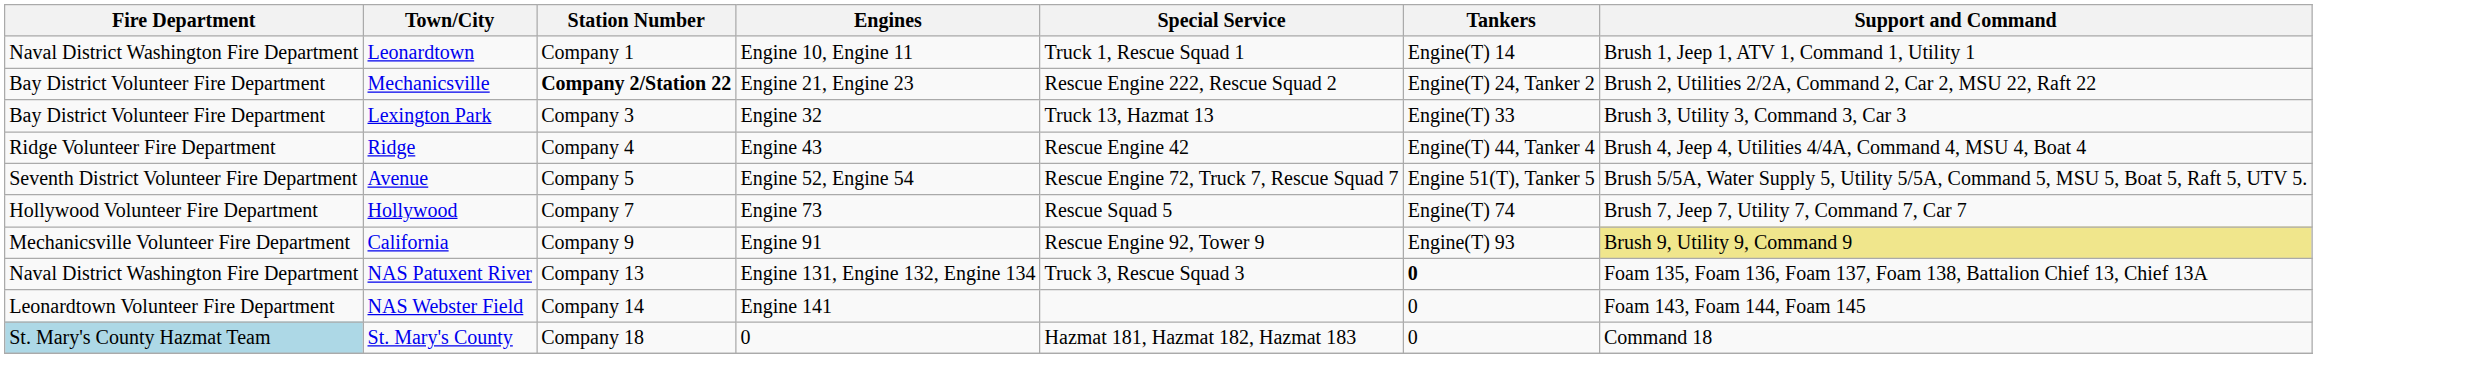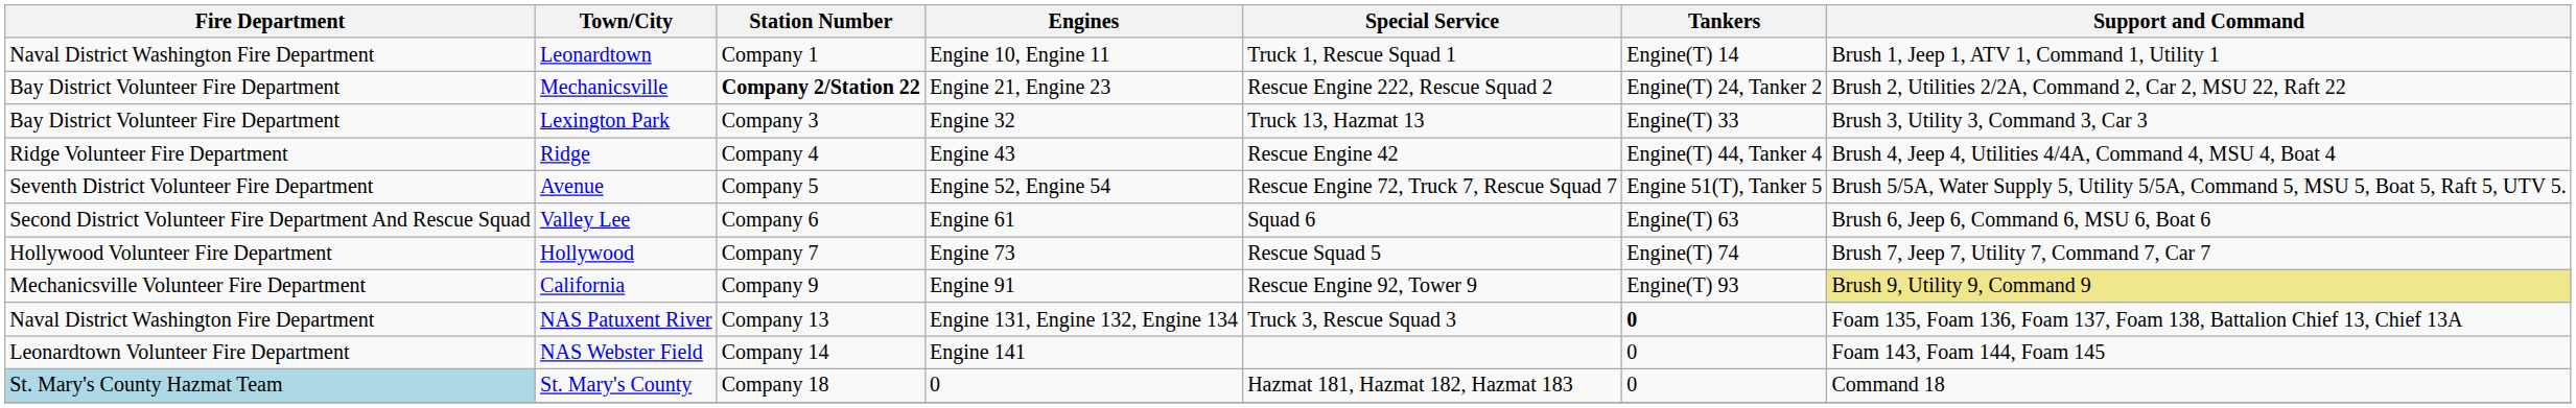+ row: Second District Volunteer Fire Department And Rescue Squad | Valley Lee | Company 6 | Engine 61 | Squad 6 | Engine(T) 63 | Brush 6, Jeep 6, Command 6, MSU 6, Boat 6
